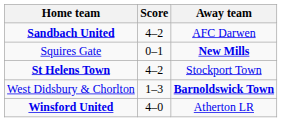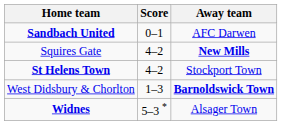Sandbach United | Score: 4–2 -> 0–1
Squires Gate | Score: 0–1 -> 4–2
+ row: Widnes | 5–3 * | Alsager Town
- row: Winsford United | 4–0 | Atherton LR
